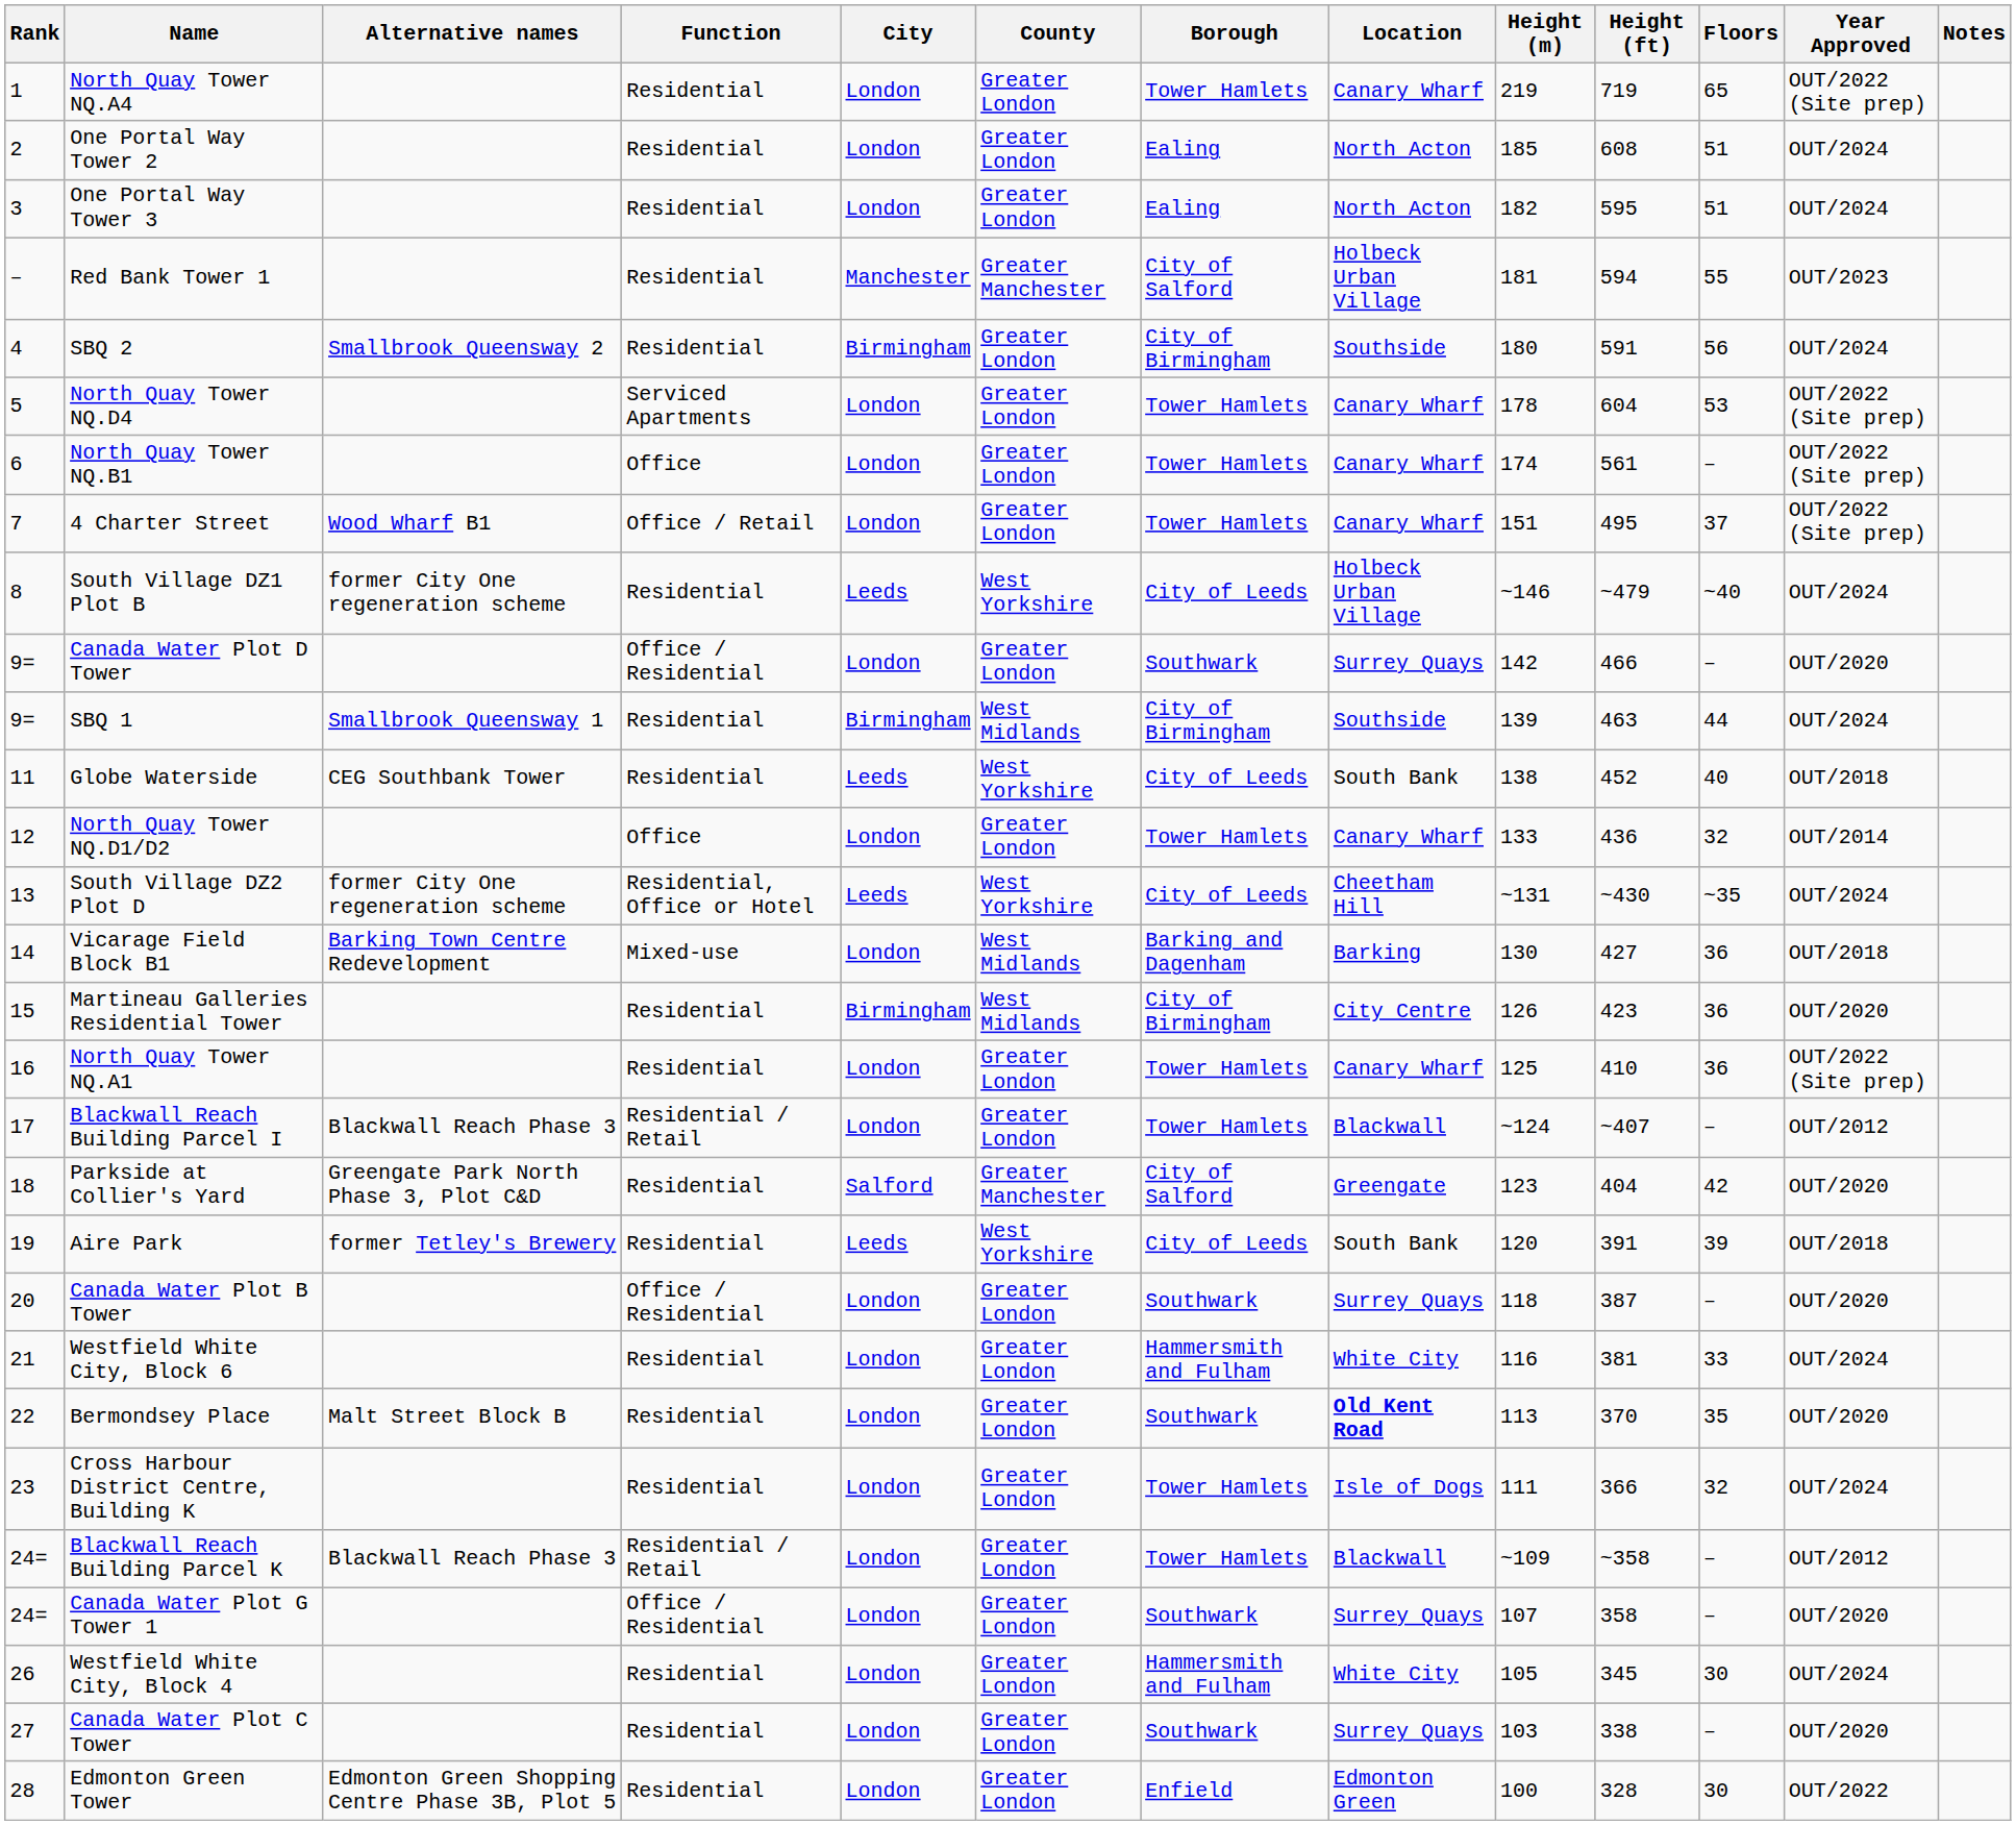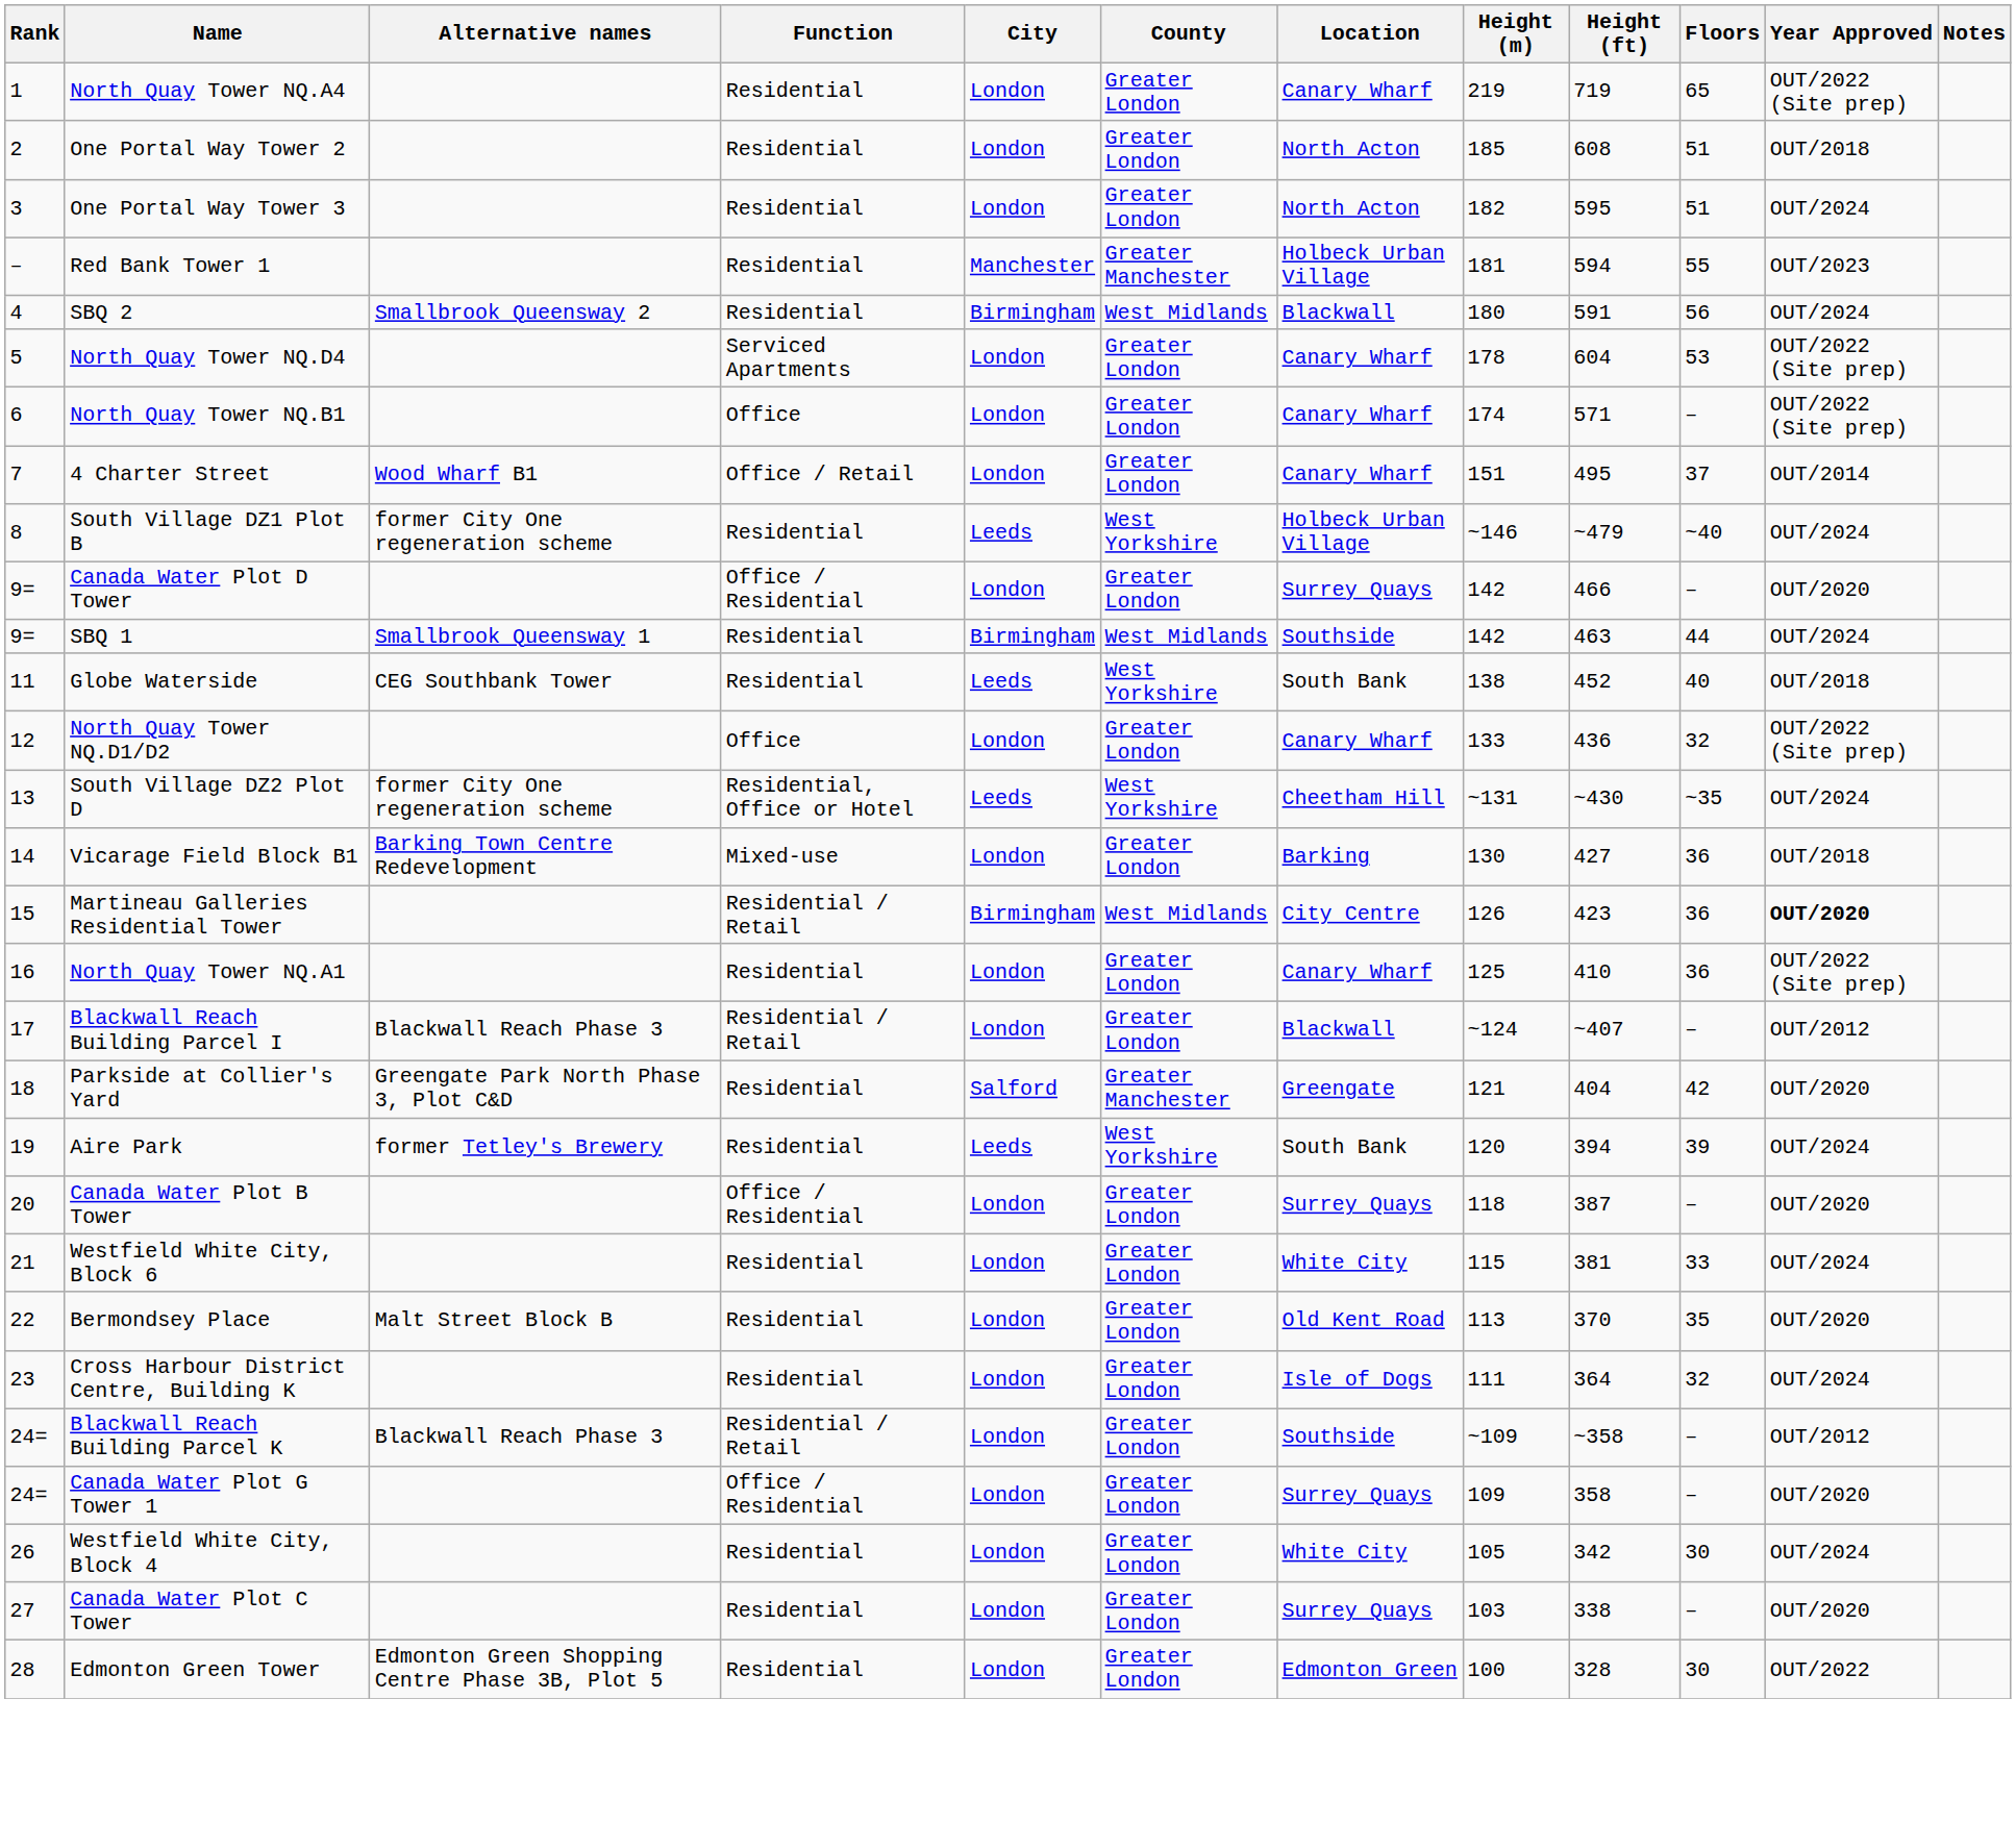- column: Borough | Tower Hamlets | Ealing | Ealing | City of Salford | City of Birmingham | Tower Hamlets | Tower Hamlets | Tower Hamlets | City of Leeds | Southwark | City of Birmingham | City of Leeds | Tower Hamlets | City of Leeds | Barking and Dagenham | City of Birmingham | Tower Hamlets | Tower Hamlets | City of Salford | City of Leeds | Southwark | Hammersmith and Fulham | Southwark | Tower Hamlets | Tower Hamlets | Southwark | Hammersmith and Fulham | Southwark | Enfield
One Portal Way Tower 2 | Year Approved: OUT/2024 -> OUT/2018
SBQ 2 | County: Greater London -> West Midlands
SBQ 2 | Location: Southside -> Blackwall
North Quay Tower NQ.B1 | Height (ft): 561 -> 571
4 Charter Street | Year Approved: OUT/2022 (Site prep) -> OUT/2014
SBQ 1 | Height (m): 139 -> 142
North Quay Tower NQ.D1/D2 | Year Approved: OUT/2014 -> OUT/2022 (Site prep)
Vicarage Field Block B1 | County: West Midlands -> Greater London
Martineau Galleries Residential Tower | Function: Residential -> Residential / Retail
Martineau Galleries Residential Tower | Year Approved: normal -> bold
Parkside at Collier's Yard | Height (m): 123 -> 121
Aire Park | Height (ft): 391 -> 394
Aire Park | Year Approved: OUT/2018 -> OUT/2024
Westfield White City, Block 6 | Height (m): 116 -> 115
Bermondsey Place | Location: bold -> normal
Cross Harbour District Centre, Building K | Height (ft): 366 -> 364
Blackwall Reach Building Parcel K | Location: Blackwall -> Southside
Canada Water Plot G Tower 1 | Height (m): 107 -> 109
Westfield White City, Block 4 | Height (ft): 345 -> 342
